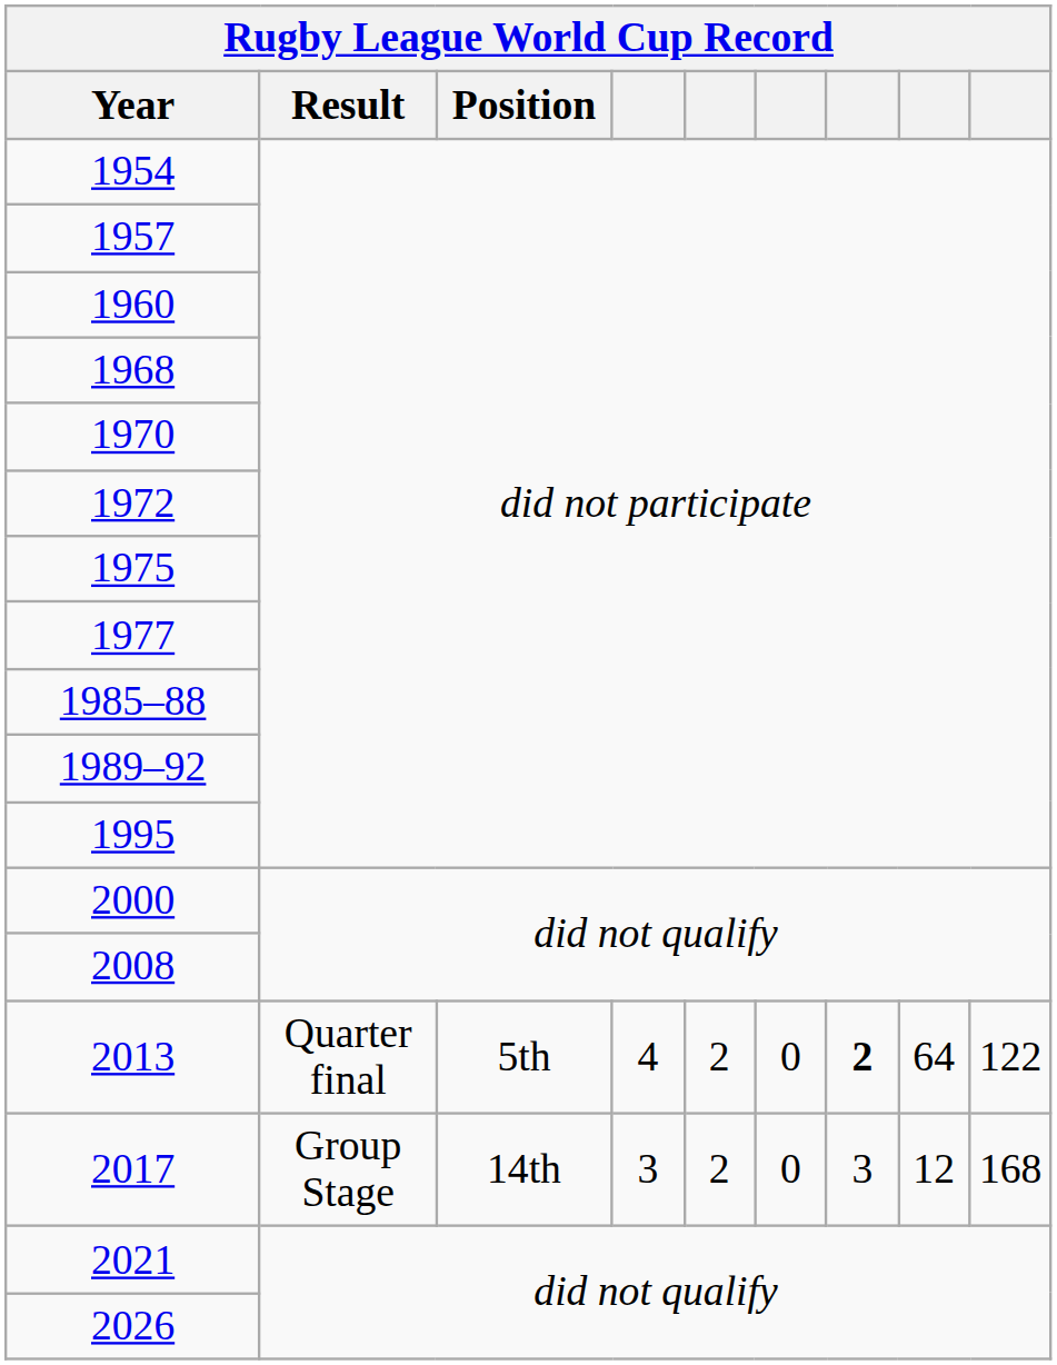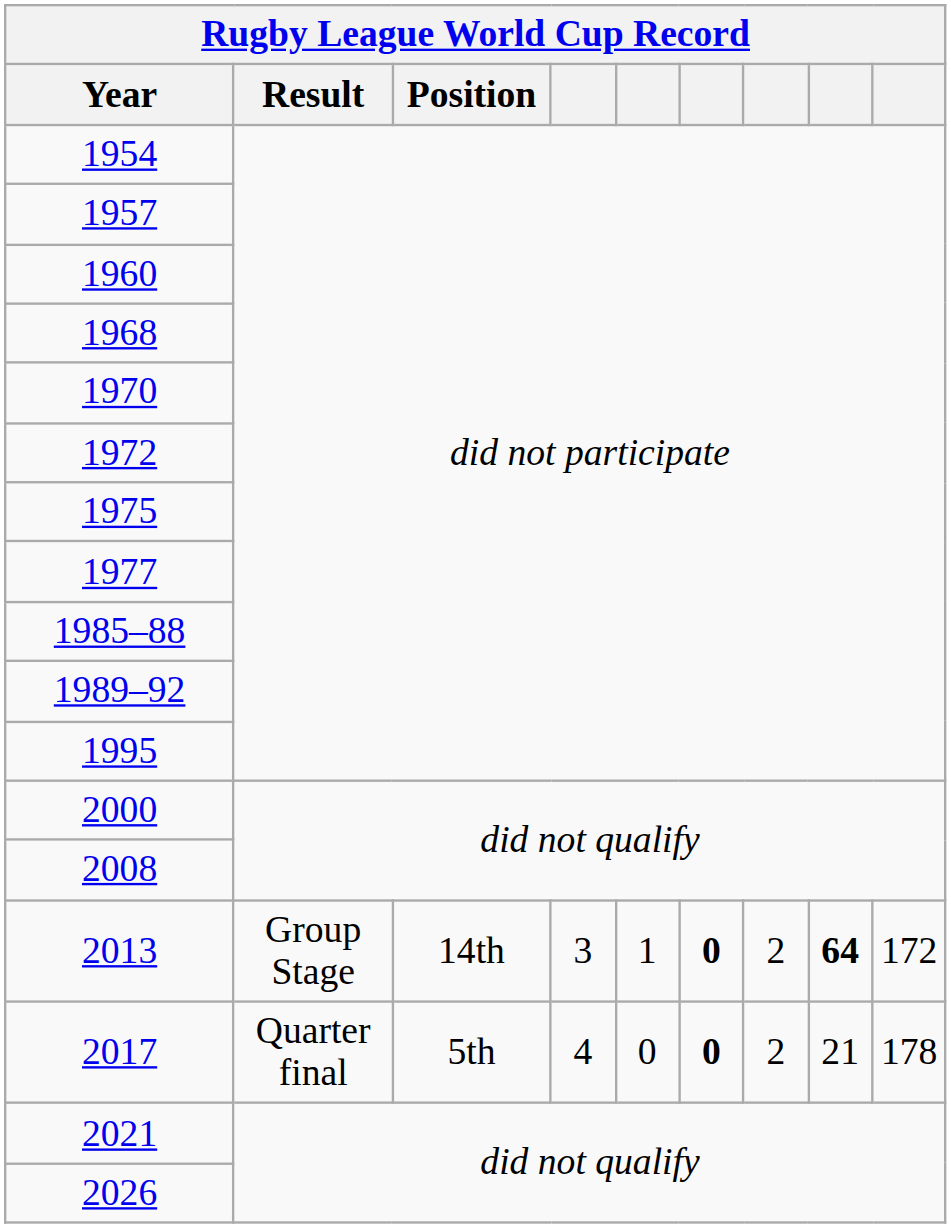2013 | Result: Quarter final -> Group Stage
2013 | Position: 5th -> 14th
2013 | column 4: 4 -> 3
2013 | column 5: 2 -> 1
2013 | column 6: normal -> bold
2013 | column 7: bold -> normal
2013 | column 8: normal -> bold
2013 | column 9: 122 -> 172
2017 | Result: Group Stage -> Quarter final
2017 | Position: 14th -> 5th
2017 | column 4: 3 -> 4
2017 | column 5: 2 -> 0
2017 | column 6: normal -> bold
2017 | column 7: 3 -> 2
2017 | column 8: 12 -> 21
2017 | column 9: 168 -> 178
